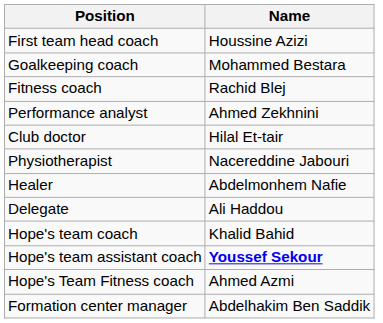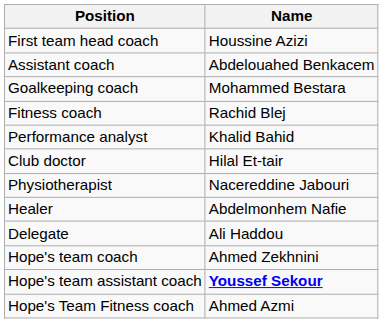+ row: Assistant coach | Abdelouahed Benkacem
Performance analyst | Name: Ahmed Zekhnini -> Khalid Bahid
Hope's team coach | Name: Khalid Bahid -> Ahmed Zekhnini
- row: Formation center manager | Abdelhakim Ben Saddik
